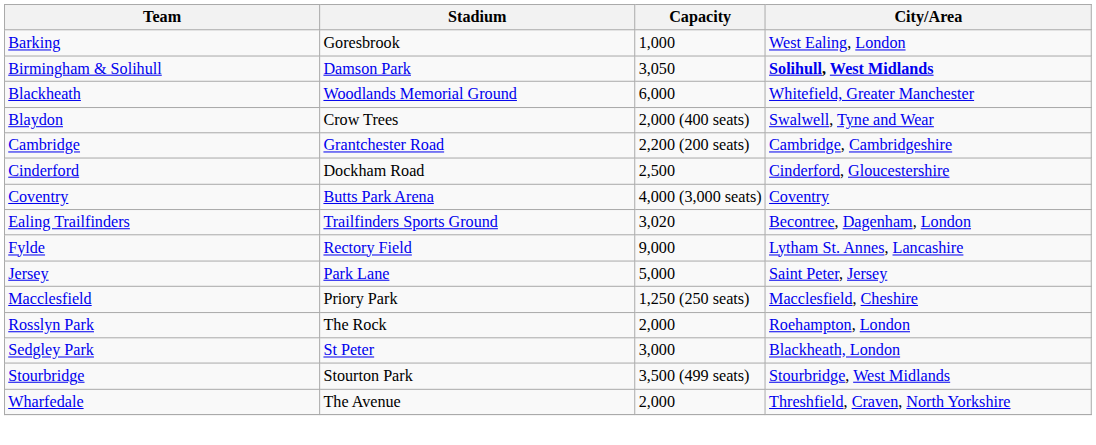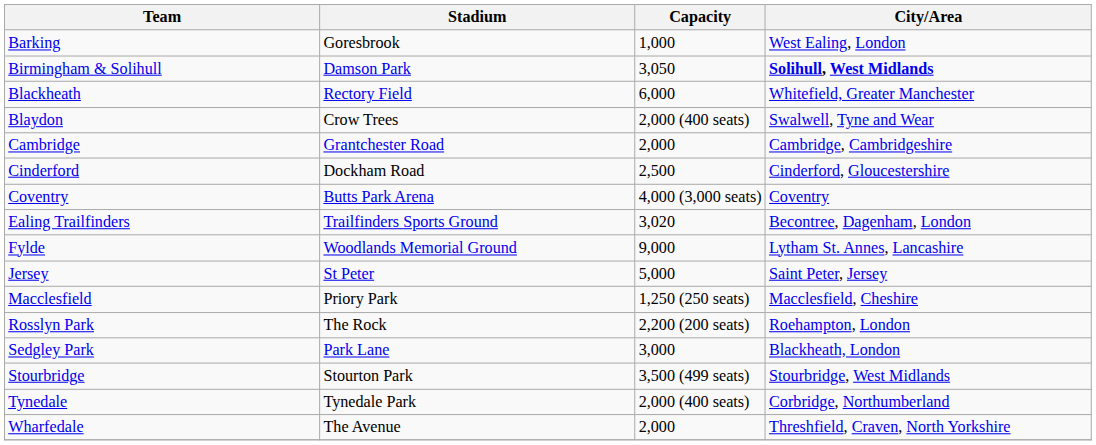Blackheath | Stadium: Woodlands Memorial Ground -> Rectory Field
Cambridge | Capacity: 2,200 (200 seats) -> 2,000
Fylde | Stadium: Rectory Field -> Woodlands Memorial Ground
Jersey | Stadium: Park Lane -> St Peter
Rosslyn Park | Capacity: 2,000 -> 2,200 (200 seats)
Sedgley Park | Stadium: St Peter -> Park Lane
+ row: Tynedale | Tynedale Park | 2,000 (400 seats) | Corbridge, Northumberland
